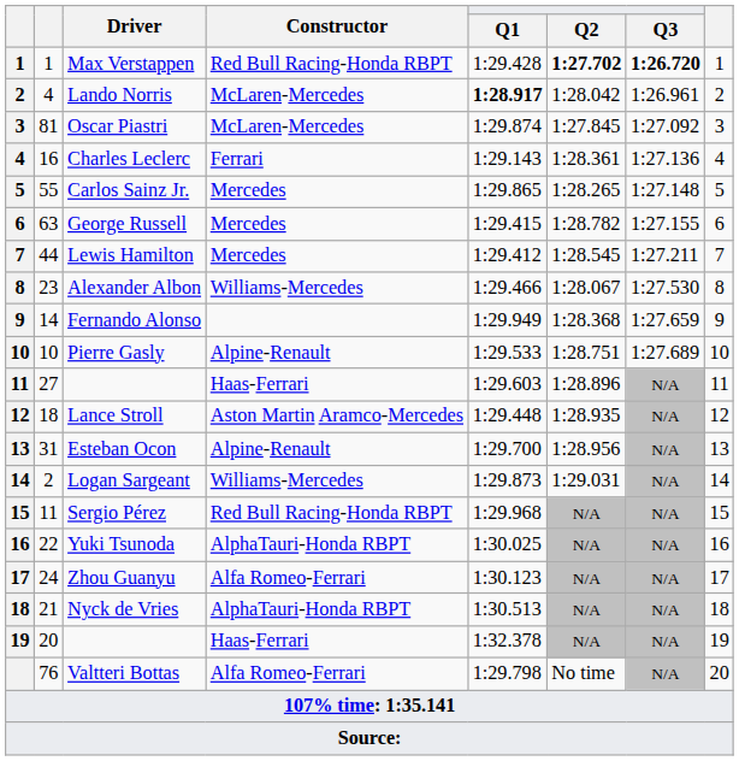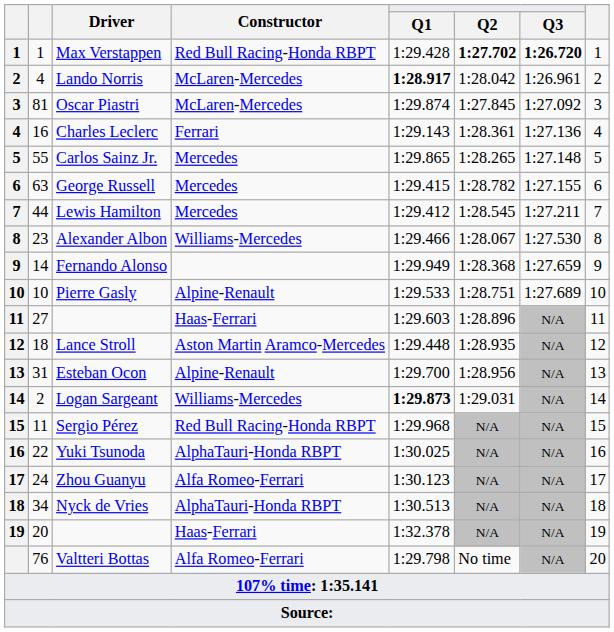Logan Sargeant | Q1: normal -> bold
Nyck de Vries | column 2: 21 -> 34
